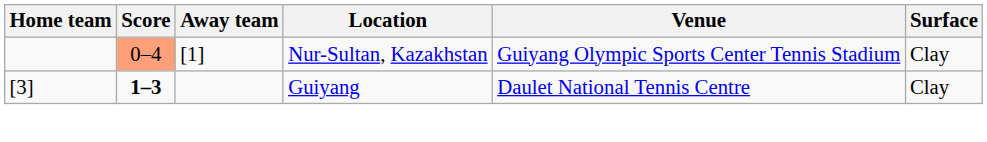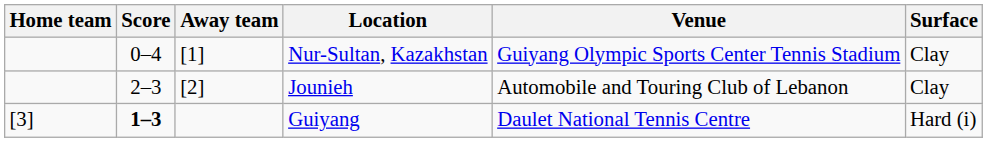Nur-Sultan, Kazakhstan | Score: lightsalmon background -> no background
+ row: 2–3 | [2] | Jounieh | Automobile and Touring Club of Lebanon | Clay
Guiyang | Surface: Clay -> Hard (i)
